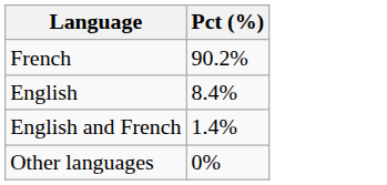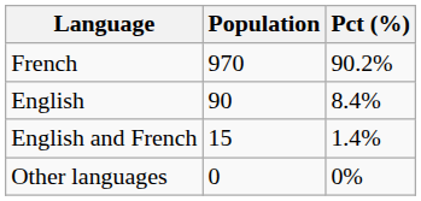+ column: Population | 970 | 90 | 15 | 0
